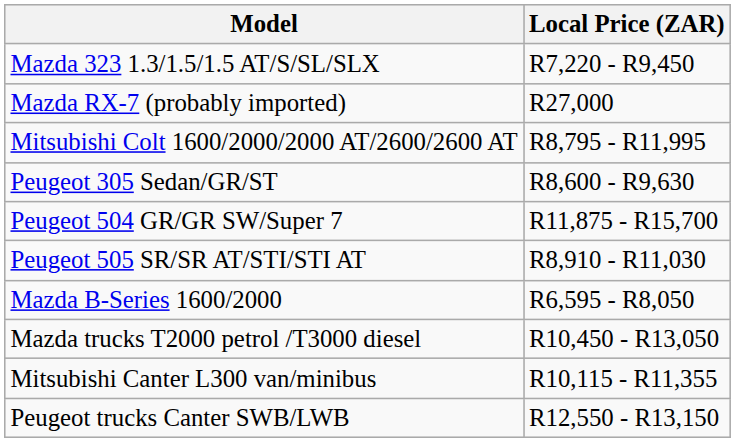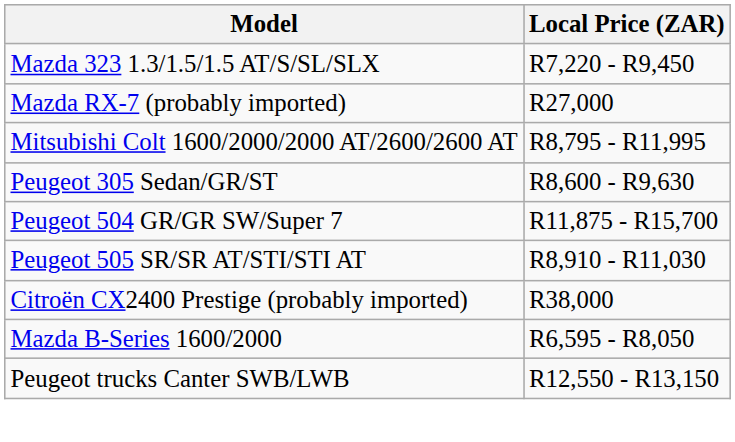+ row: Citroën CX2400 Prestige (probably imported) | R38,000
- row: Mazda trucks T2000 petrol /T3000 diesel | R10,450 - R13,050
- row: Mitsubishi Canter L300 van/minibus | R10,115 - R11,355
